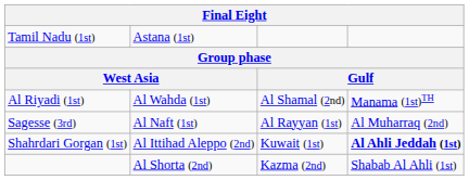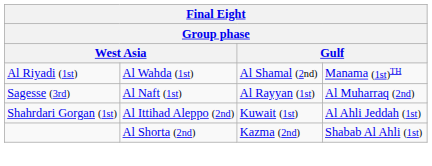- row: Tamil Nadu (1st) | Astana (1st)
Shahrdari Gorgan (1st) | column 4: bold -> normal
